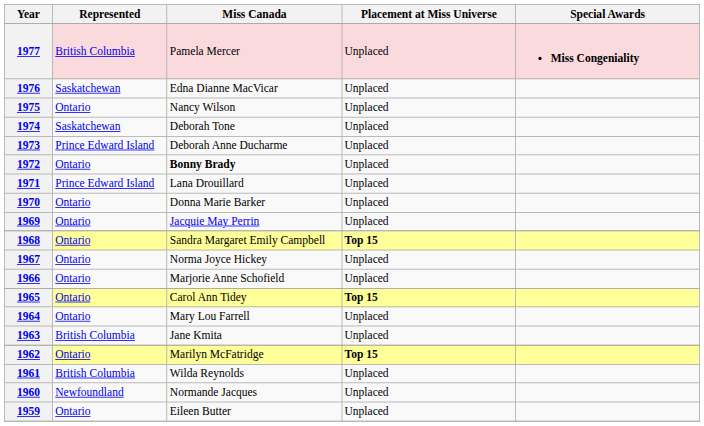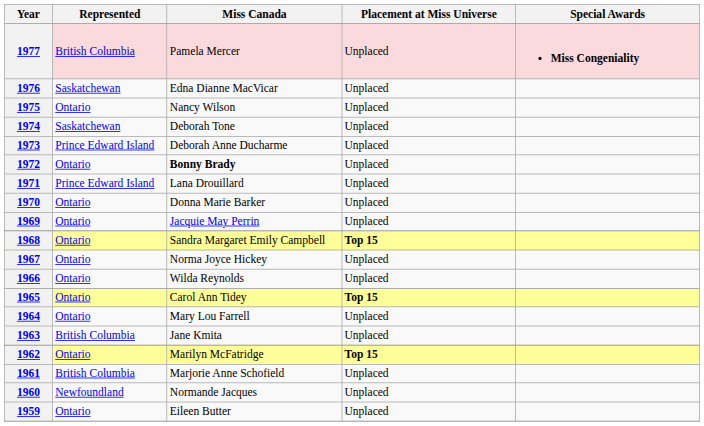1966 | Miss Canada: Marjorie Anne Schofield -> Wilda Reynolds
1961 | Miss Canada: Wilda Reynolds -> Marjorie Anne Schofield
